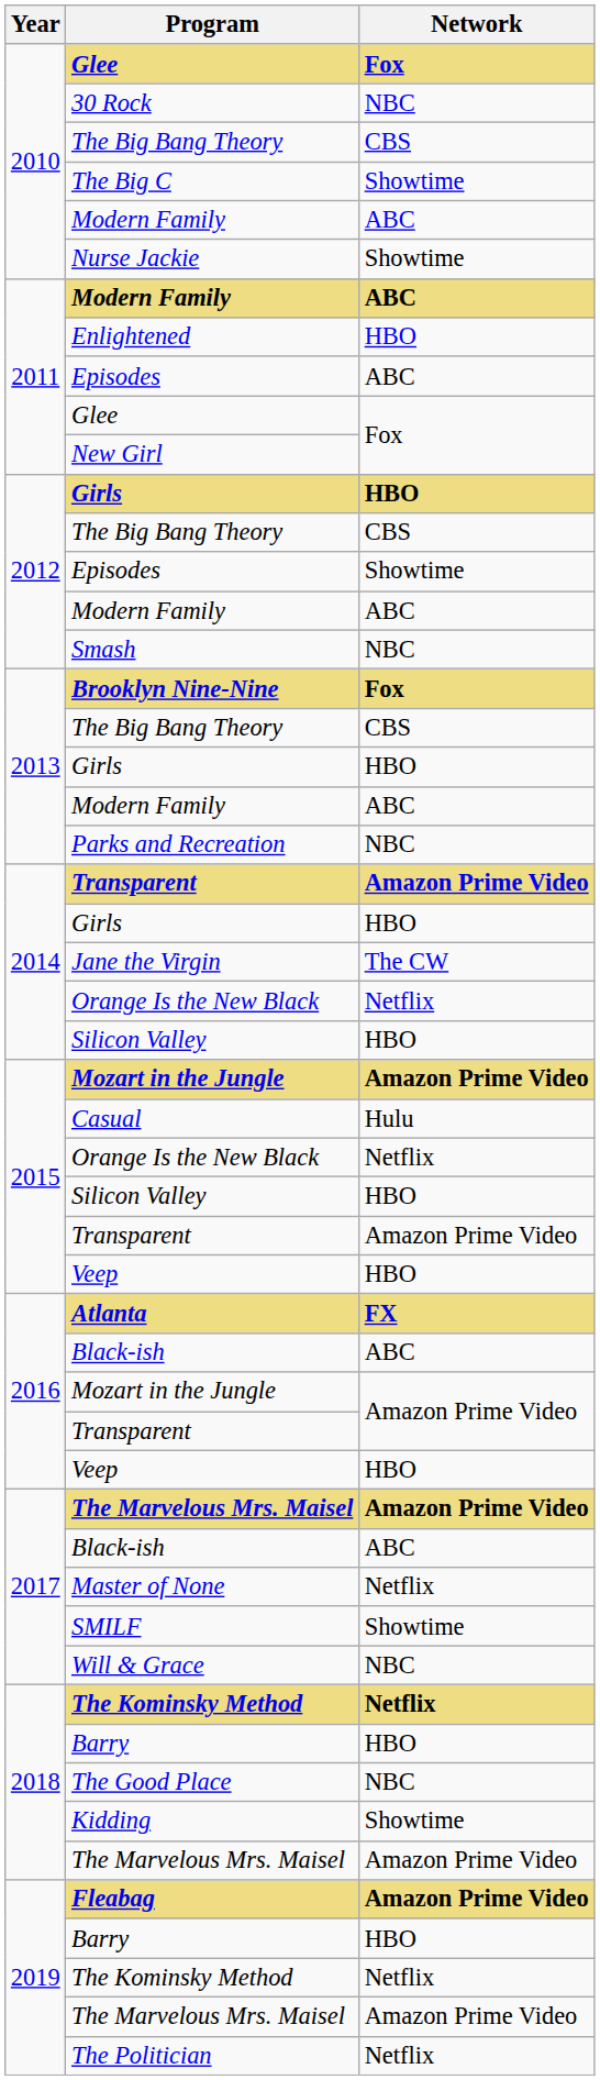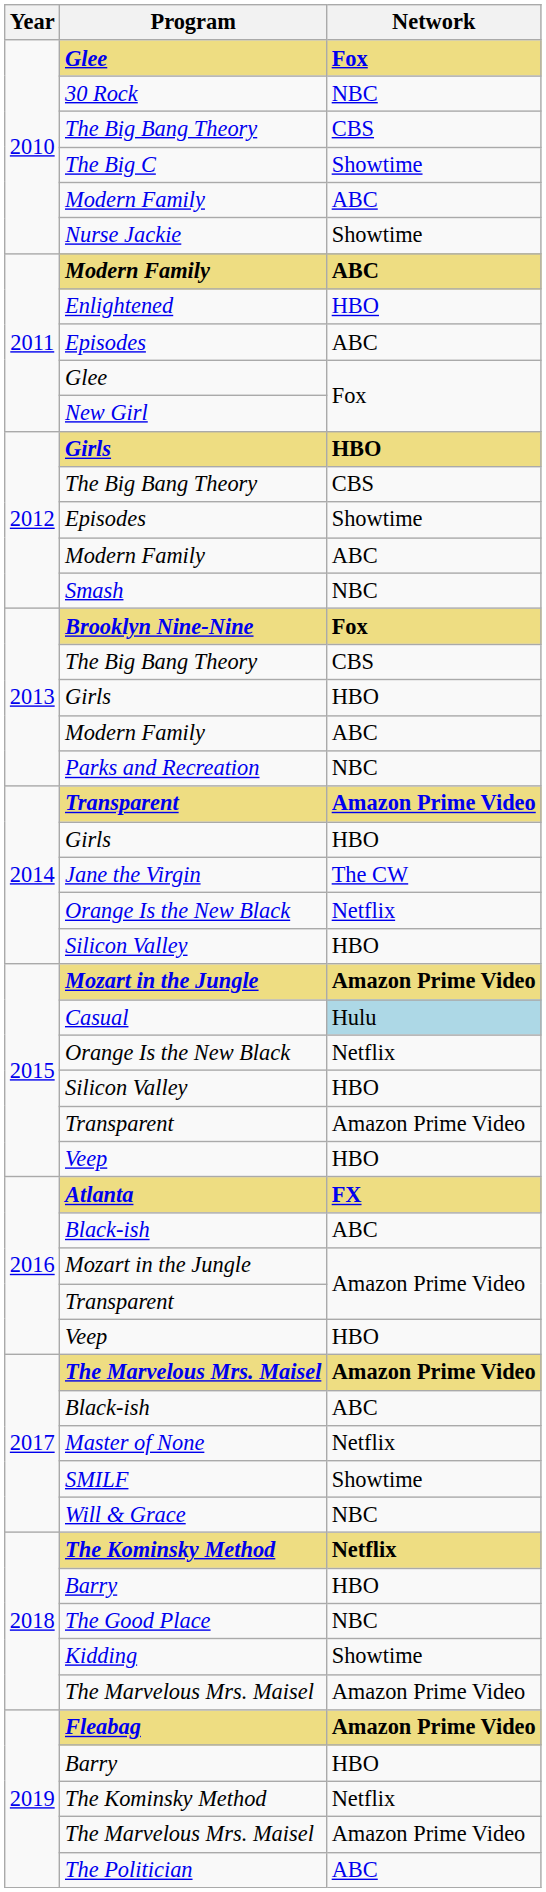Casual | Network: no background -> lightblue background
The Politician | Network: Netflix -> ABC
